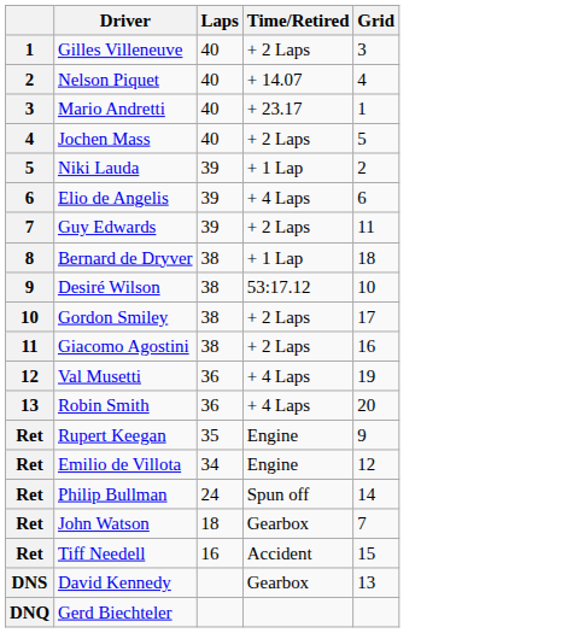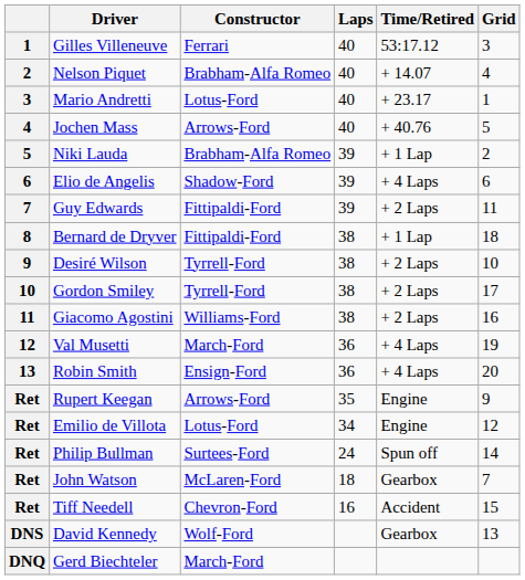+ column: Constructor | Ferrari | Brabham-Alfa Romeo | Lotus-Ford | Arrows-Ford | Brabham-Alfa Romeo | Shadow-Ford | Fittipaldi-Ford | Fittipaldi-Ford | Tyrrell-Ford | Tyrrell-Ford | Williams-Ford | March-Ford | Ensign-Ford | Arrows-Ford | Lotus-Ford | Surtees-Ford | McLaren-Ford | Chevron-Ford | Wolf-Ford | March-Ford
Gilles Villeneuve | Time/Retired: + 2 Laps -> 53:17.12
Jochen Mass | Time/Retired: + 2 Laps -> + 40.76
Desiré Wilson | Time/Retired: 53:17.12 -> + 2 Laps
